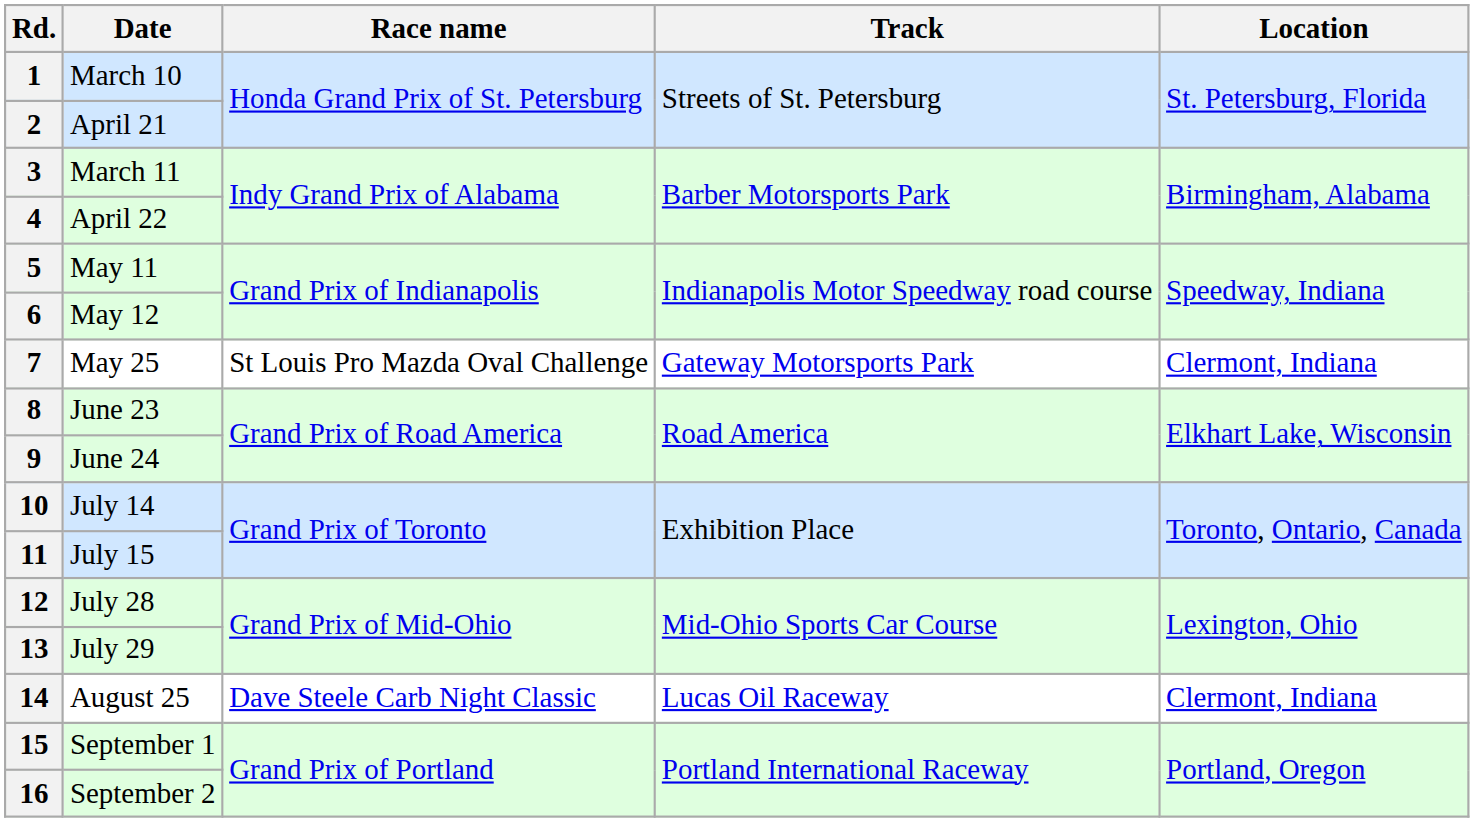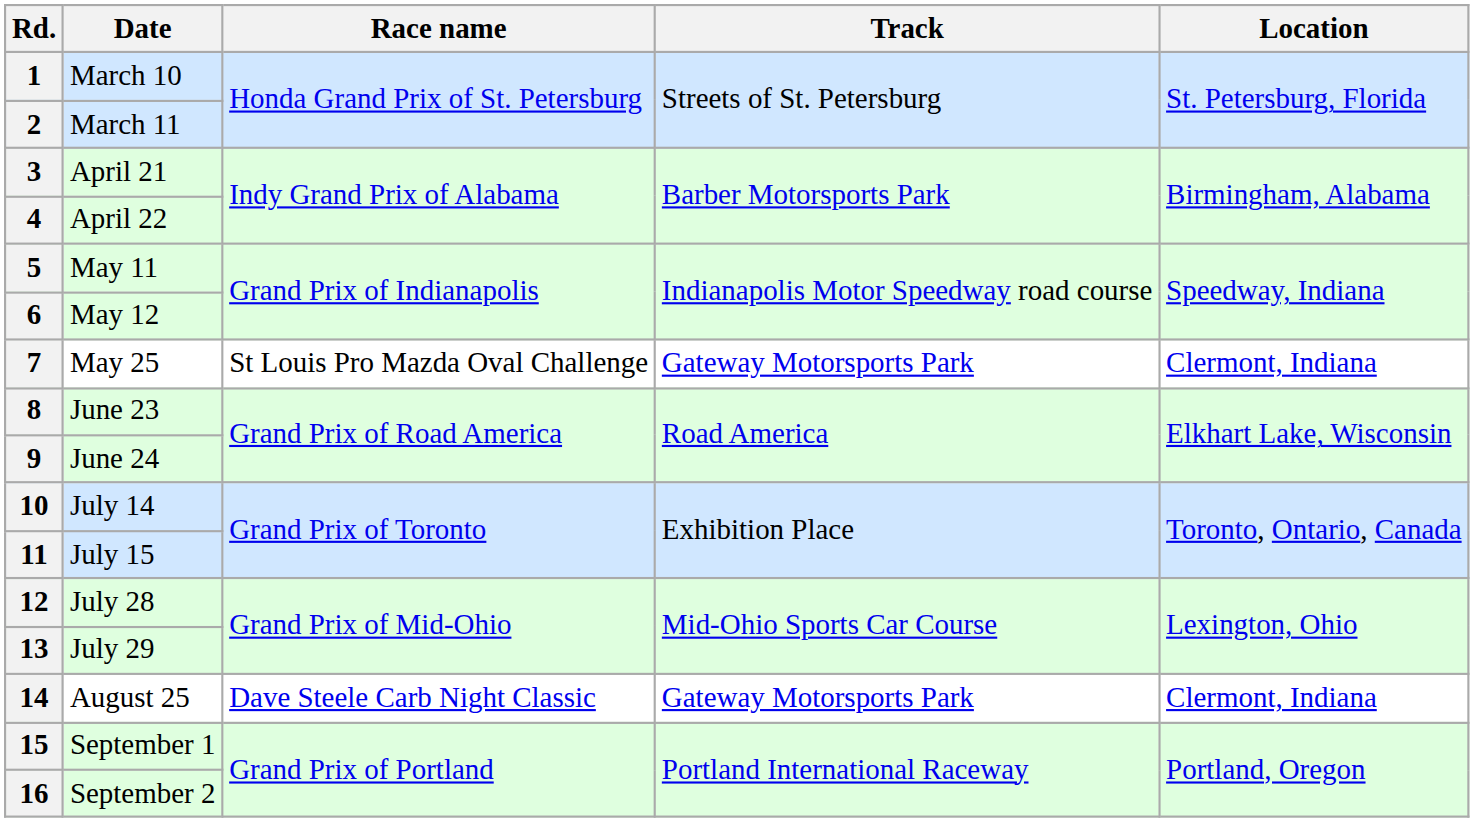2 | Date: April 21 -> March 11
3 | Date: March 11 -> April 21
14 | Track: Lucas Oil Raceway -> Gateway Motorsports Park
